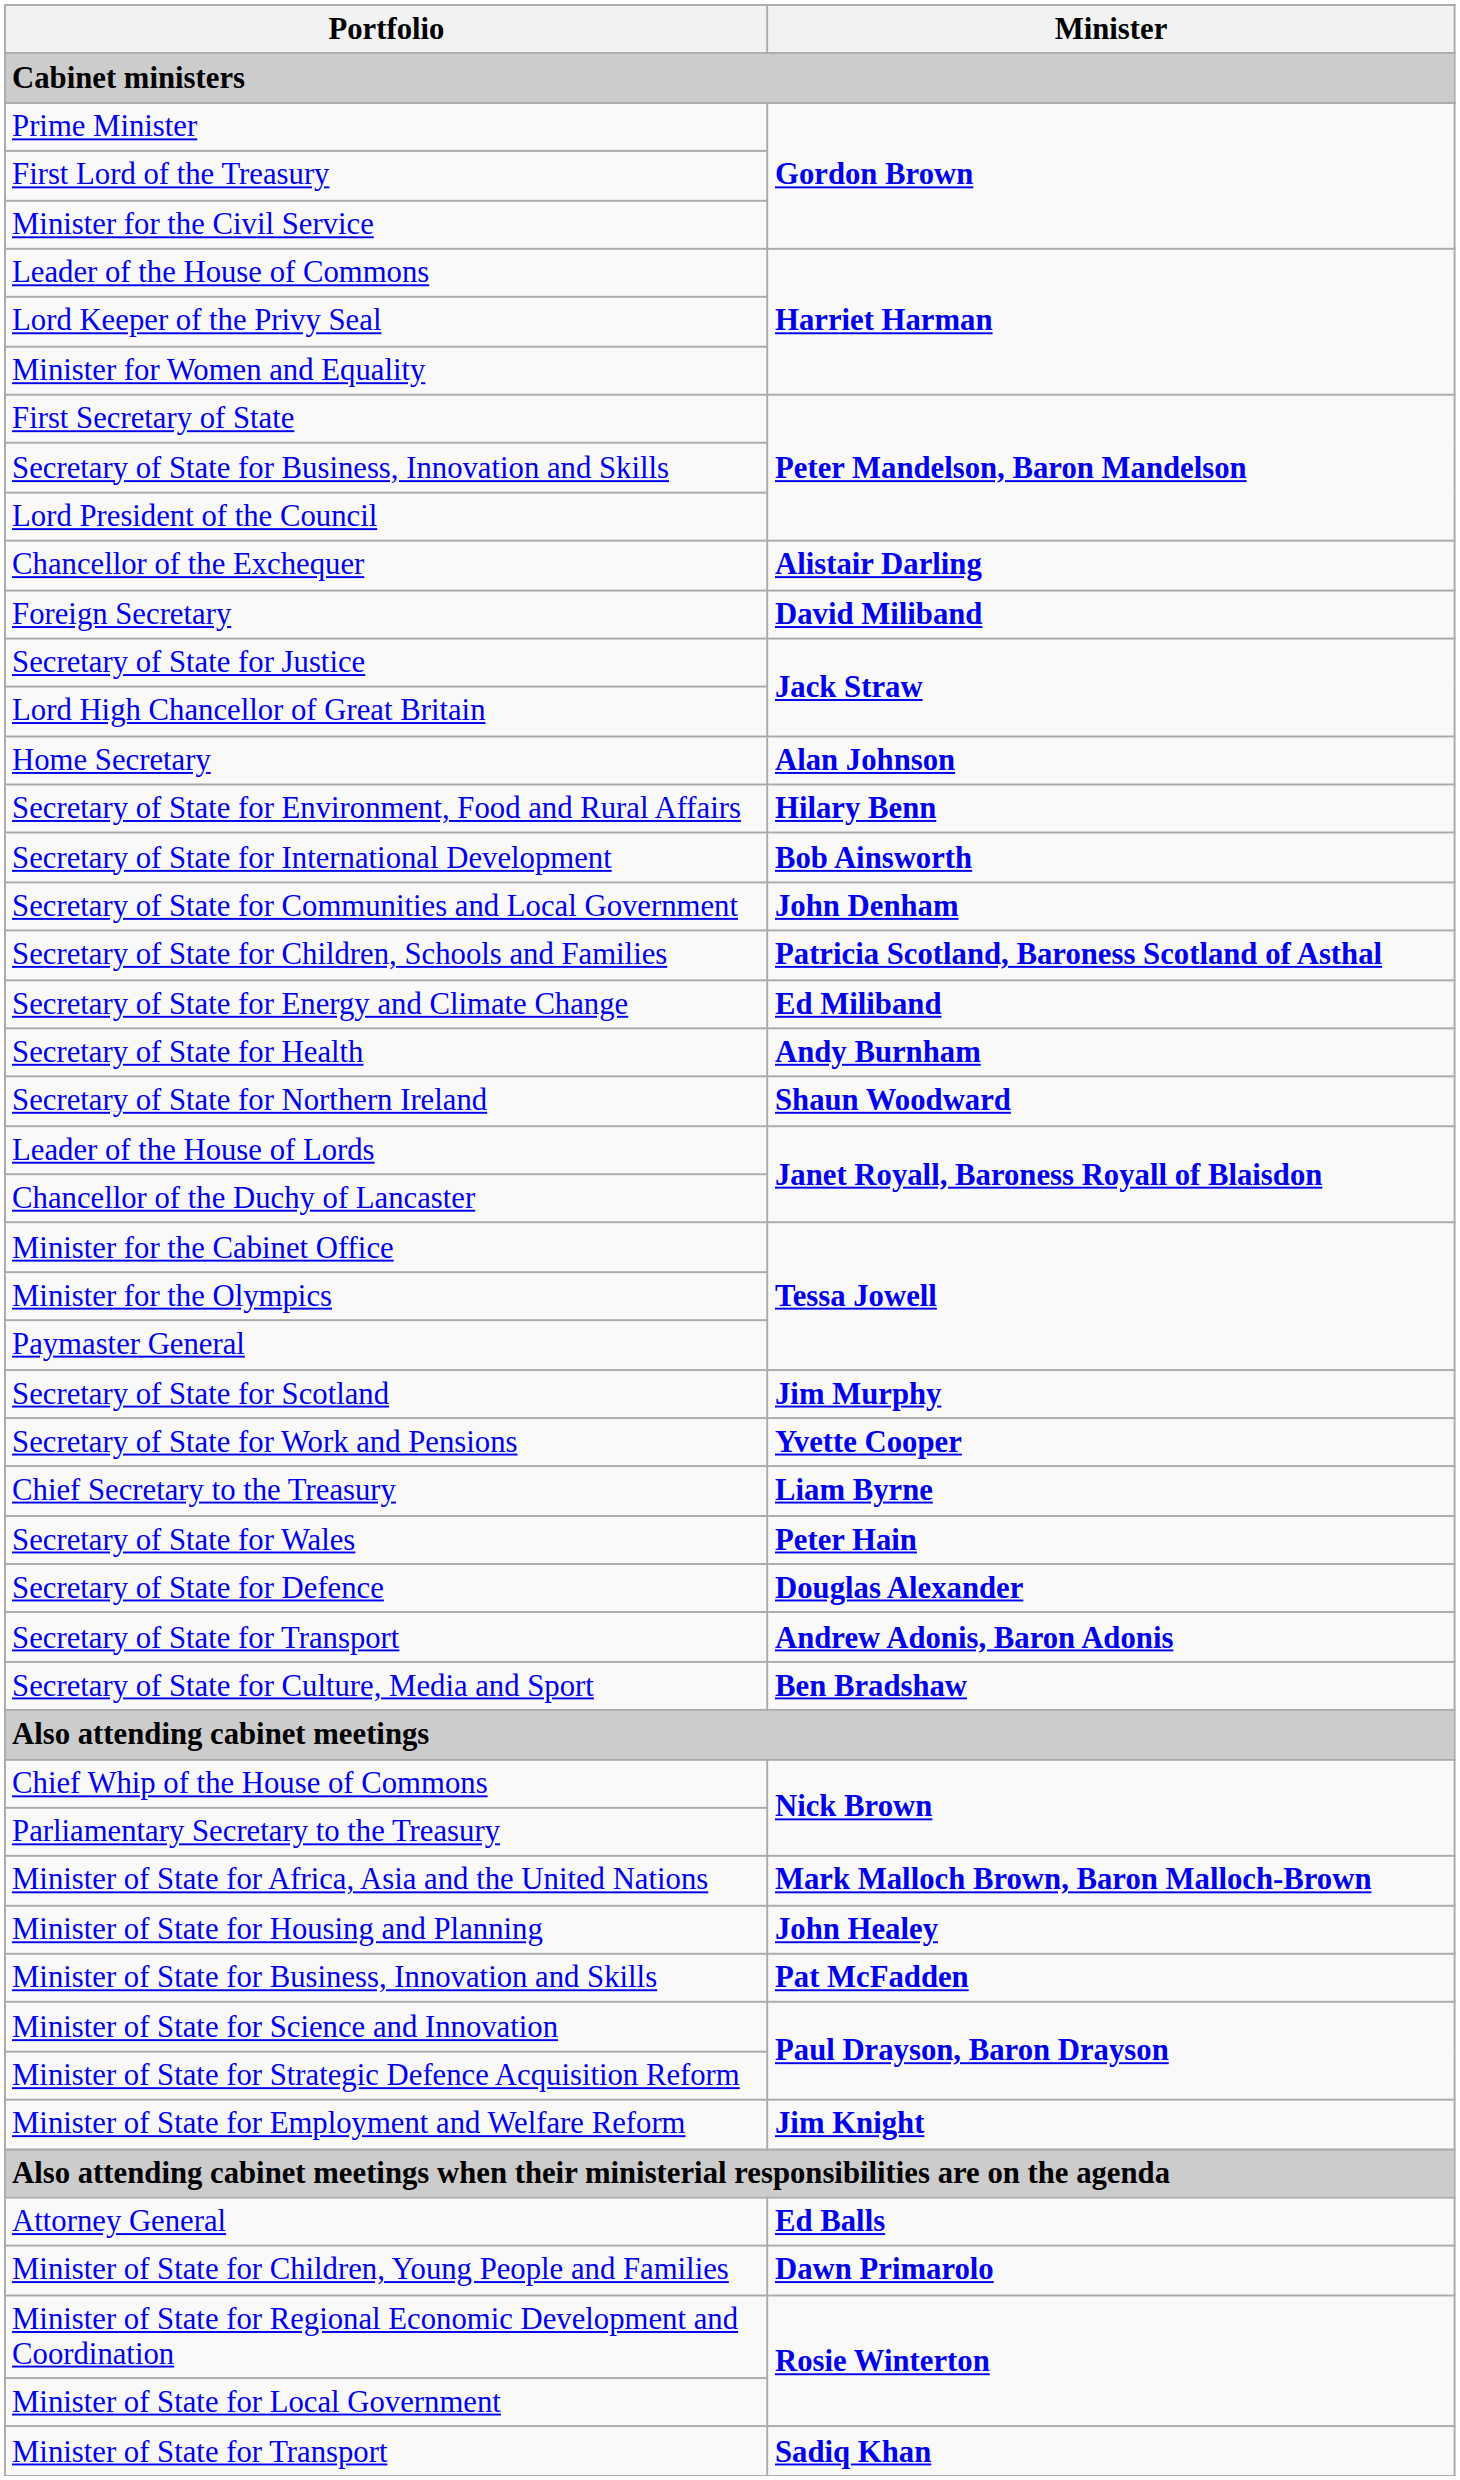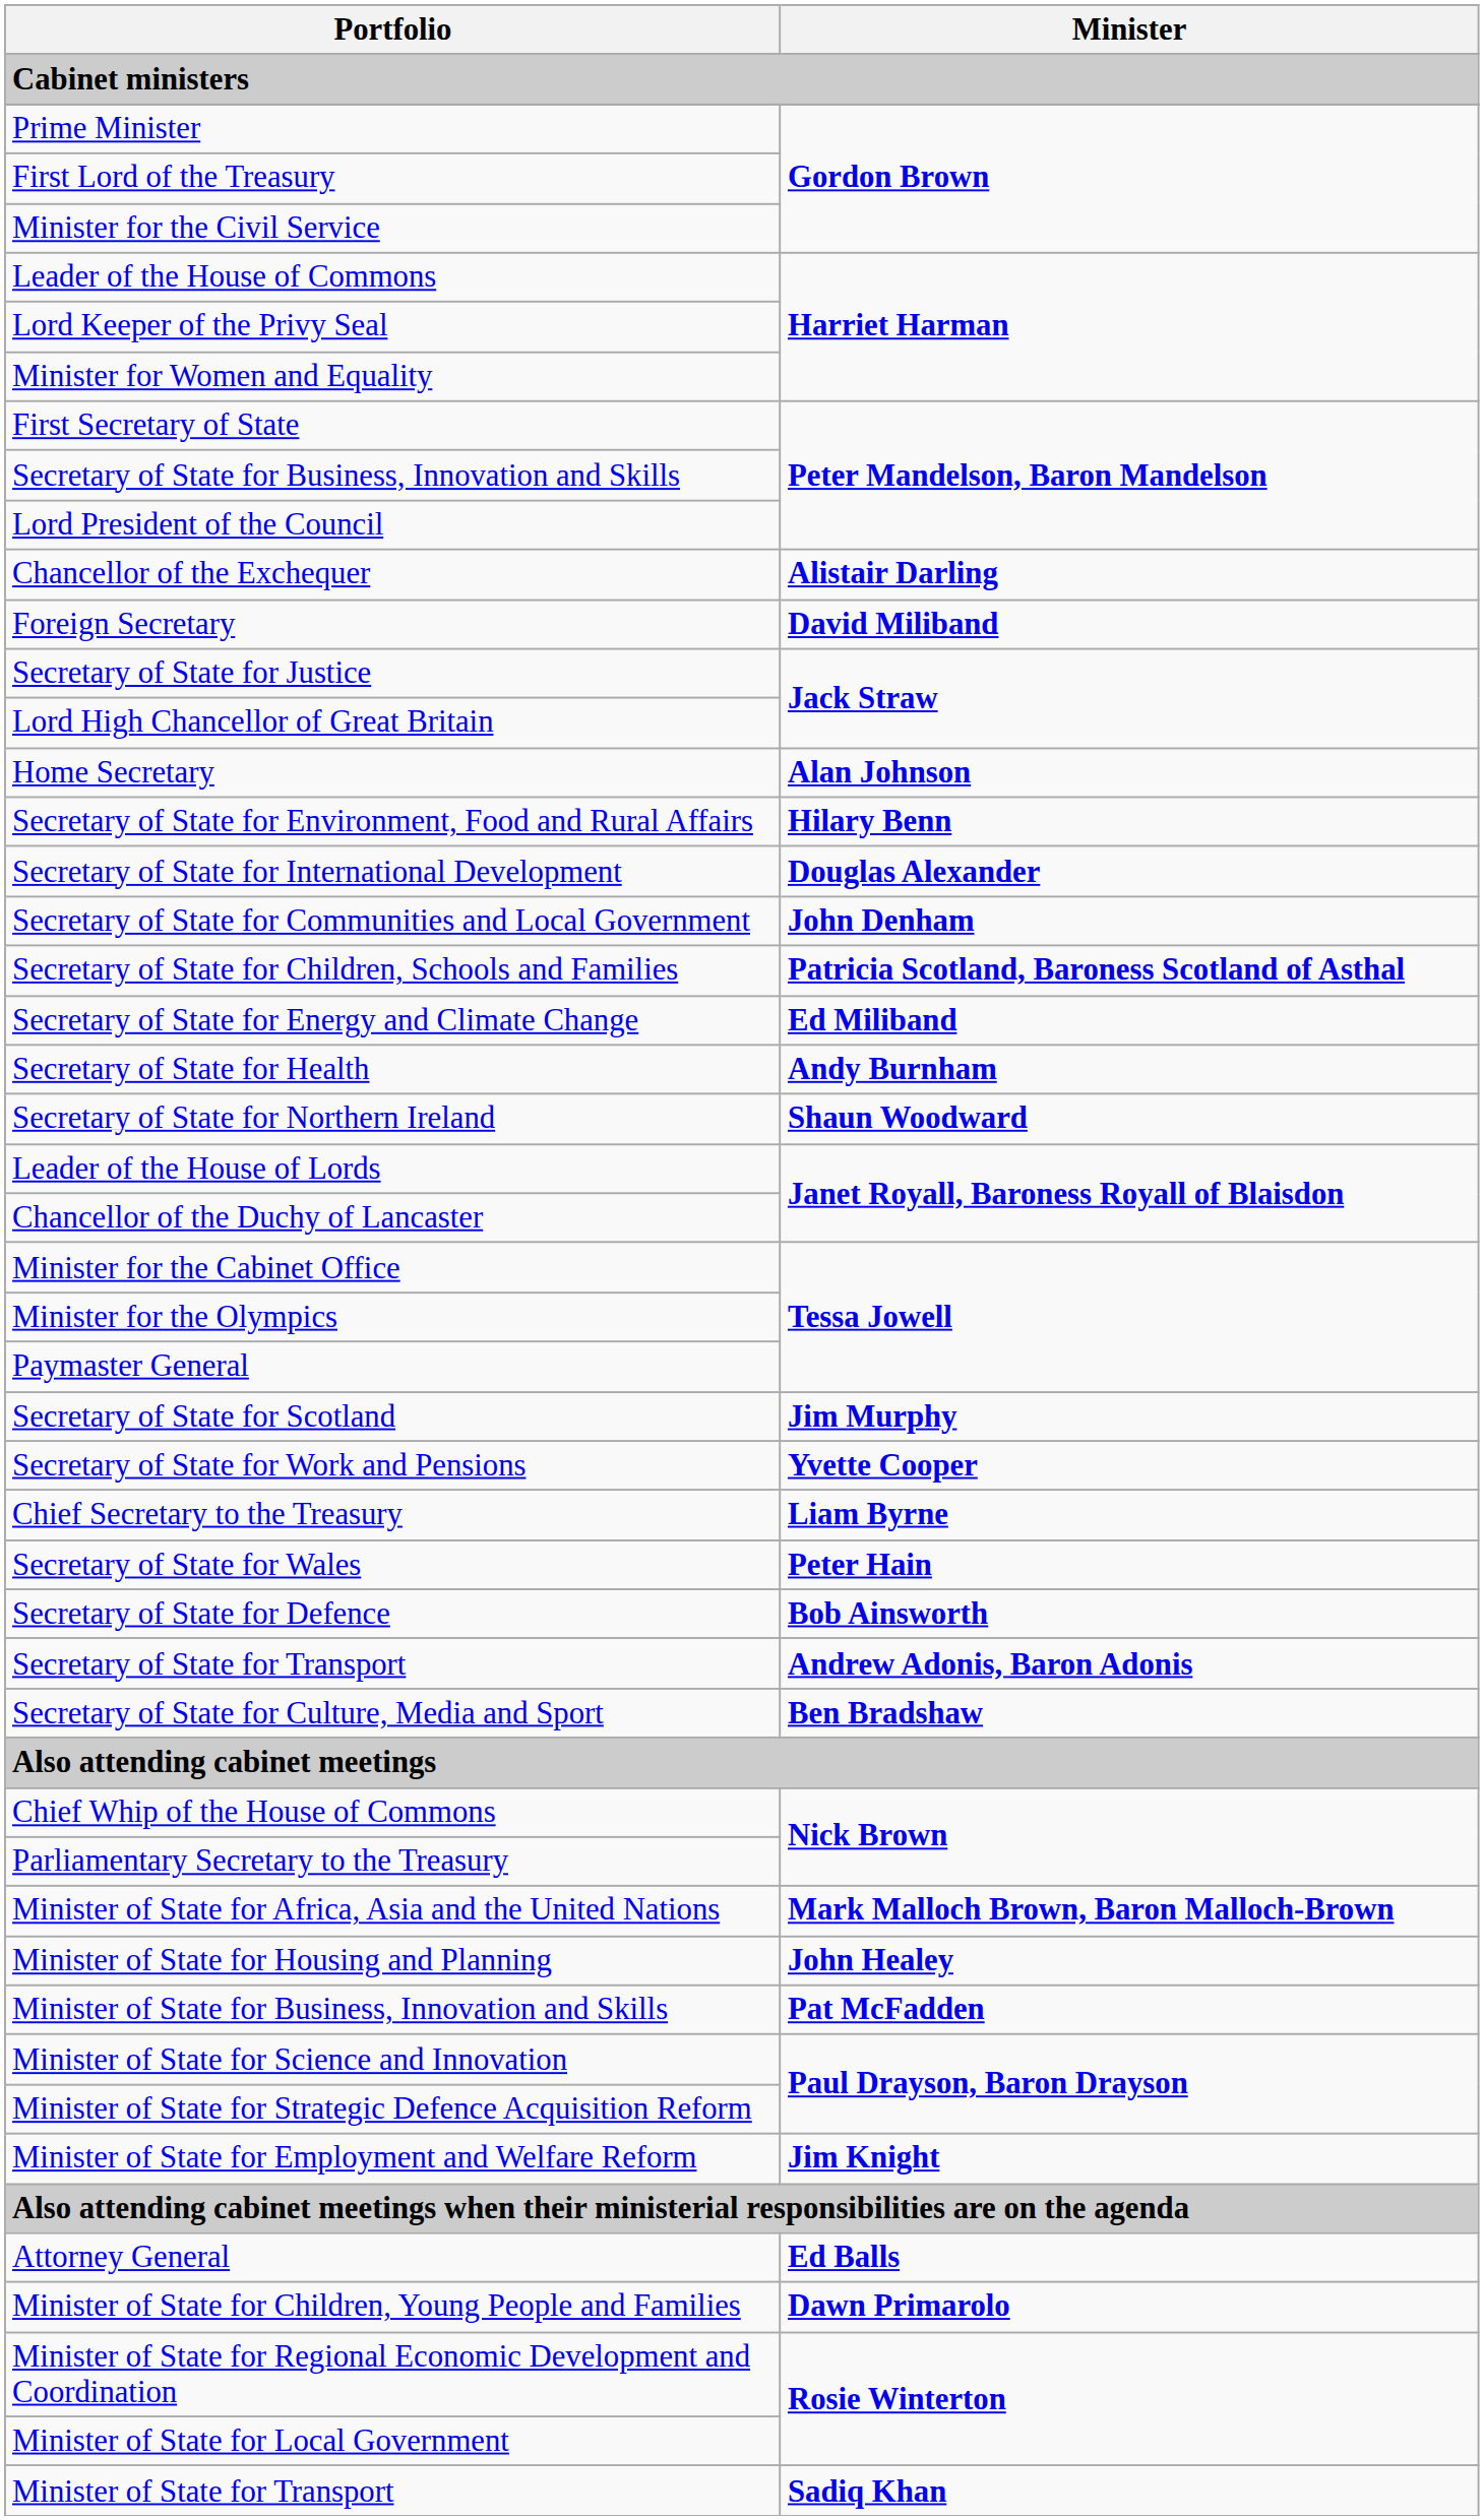Secretary of State for International Development | Minister: Bob Ainsworth -> Douglas Alexander
Secretary of State for Defence | Minister: Douglas Alexander -> Bob Ainsworth
